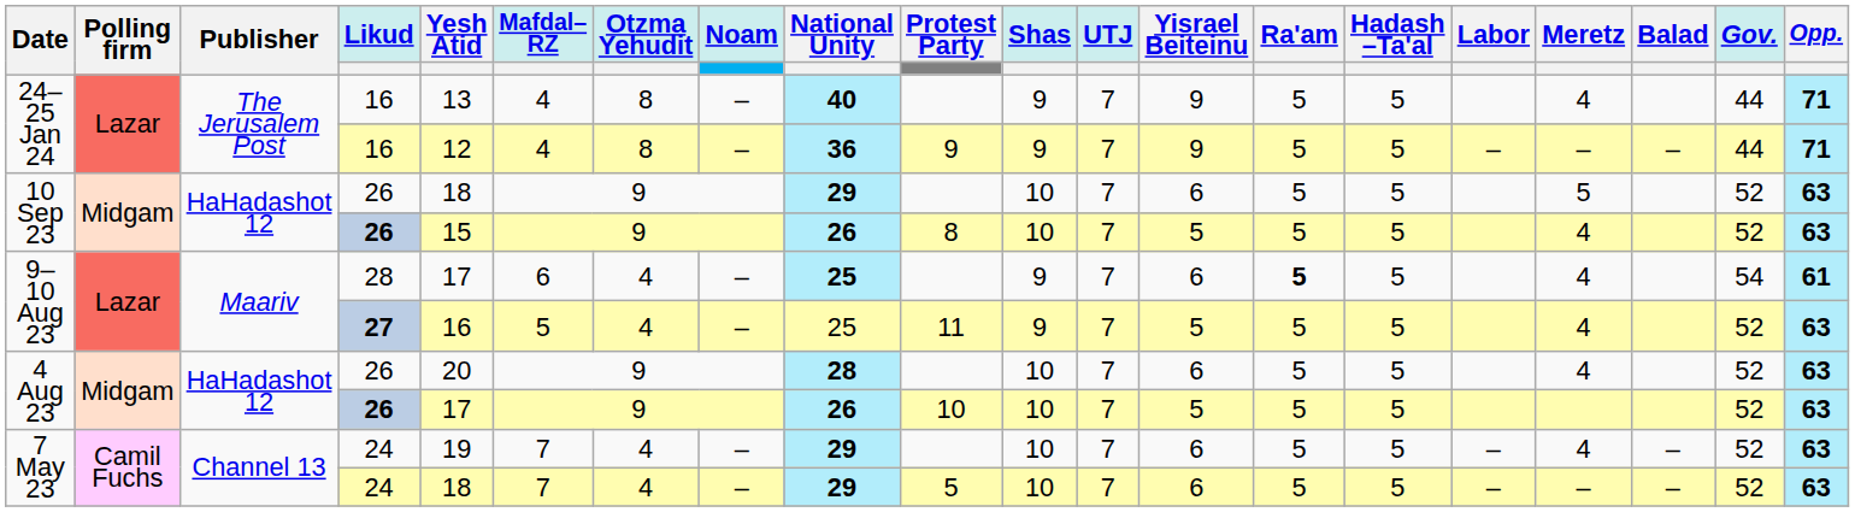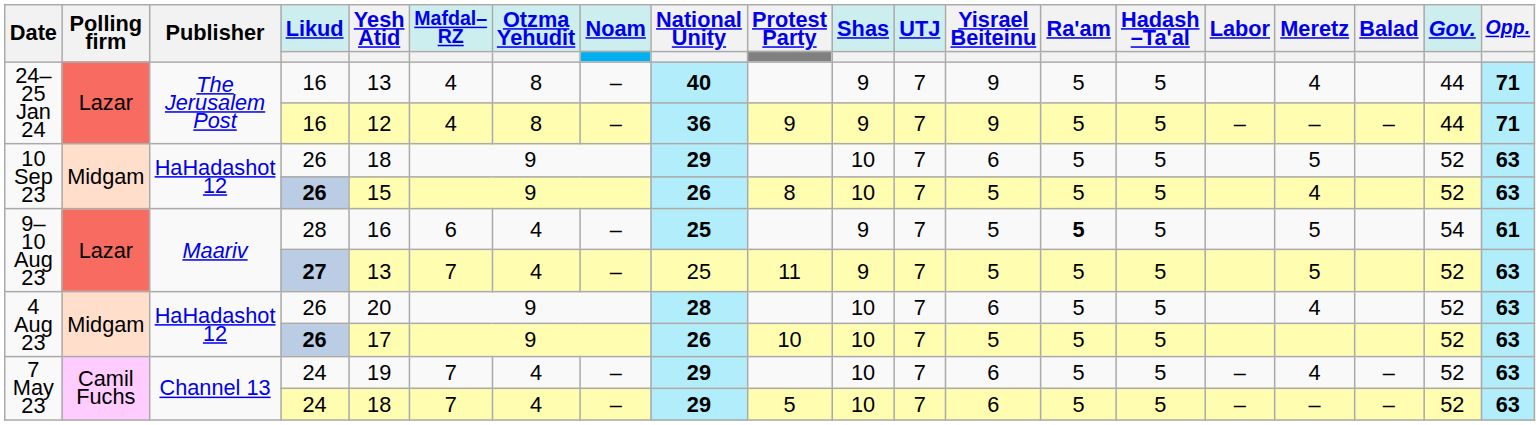9–10 Aug 23 / 28 | Yesh Atid: 17 -> 16
9–10 Aug 23 / 28 | Yisrael Beiteinu: 6 -> 5
9–10 Aug 23 / 28 | Meretz: 4 -> 5
9–10 Aug 23 / 27 | Yesh Atid: 16 -> 13
9–10 Aug 23 / 27 | Mafdal– RZ: 5 -> 7
9–10 Aug 23 / 27 | Meretz: 4 -> 5
